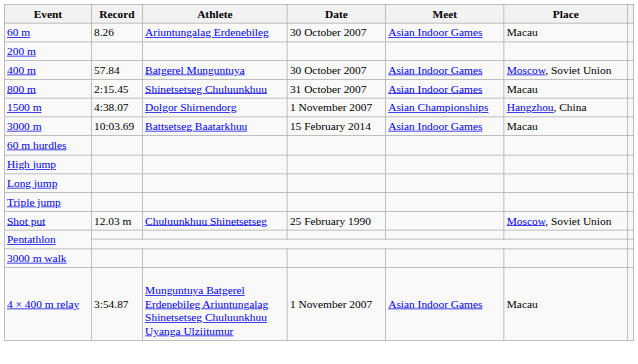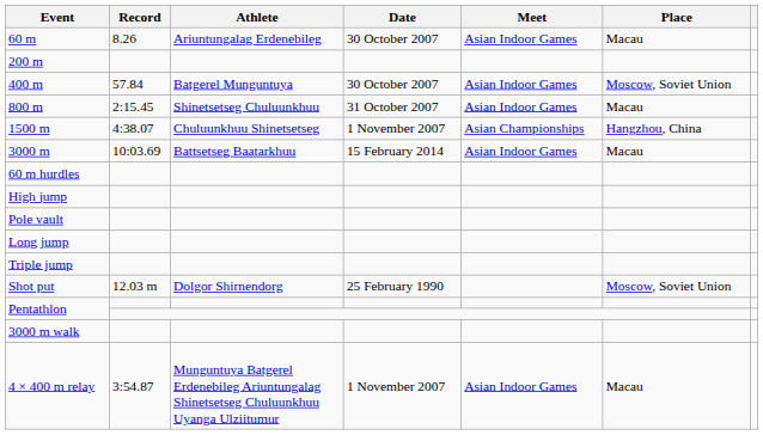1500 m | Athlete: Dolgor Shirnendorg -> Chuluunkhuu Shinetsetseg
+ row: Pole vault
Shot put | Athlete: Chuluunkhuu Shinetsetseg -> Dolgor Shirnendorg
